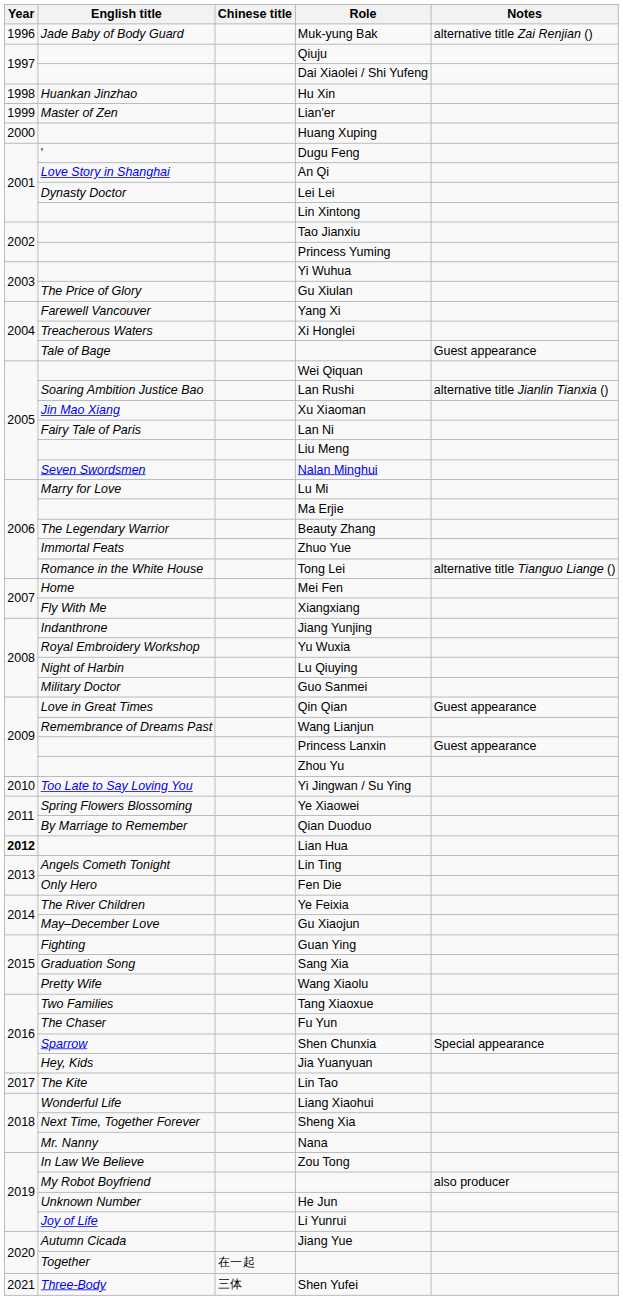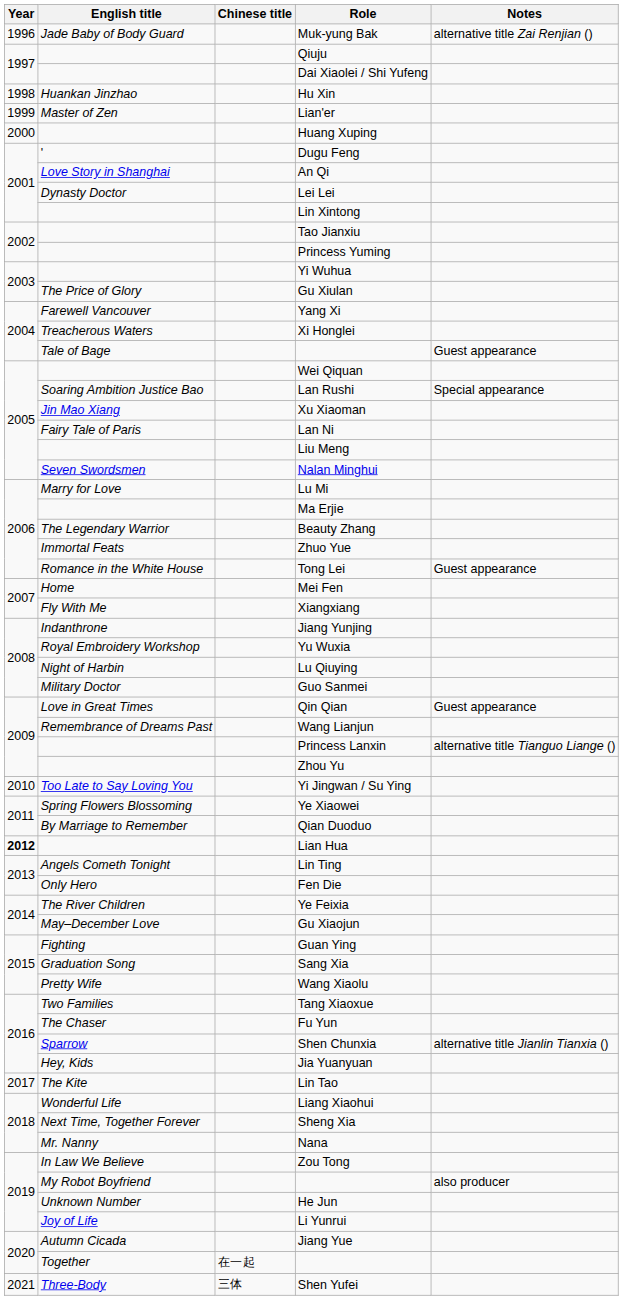Lan Rushi | Notes: alternative title Jianlin Tianxia () -> Special appearance
Tong Lei | Notes: alternative title Tianguo Liange () -> Guest appearance
Princess Lanxin | Notes: Guest appearance -> alternative title Tianguo Liange ()
Shen Chunxia | Notes: Special appearance -> alternative title Jianlin Tianxia ()
